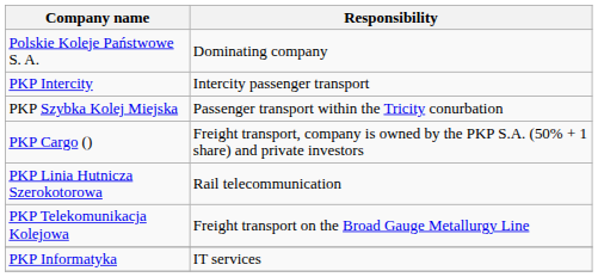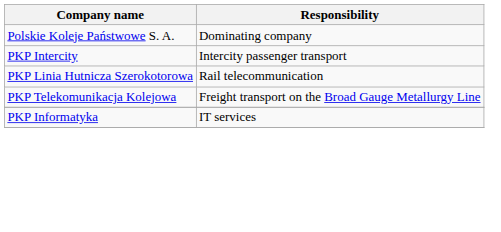- row: PKP Szybka Kolej Miejska | Passenger transport within the Tricity conurbation
- row: PKP Cargo () | Freight transport, company is owned by the PKP S.A. (50% + 1 share) and private investors
